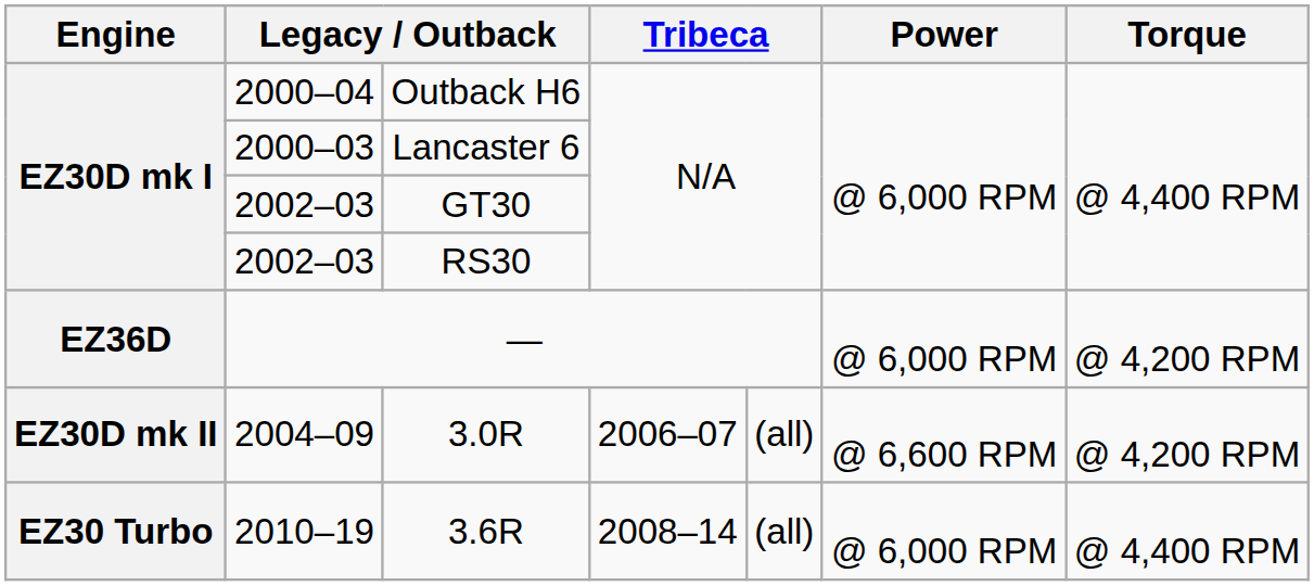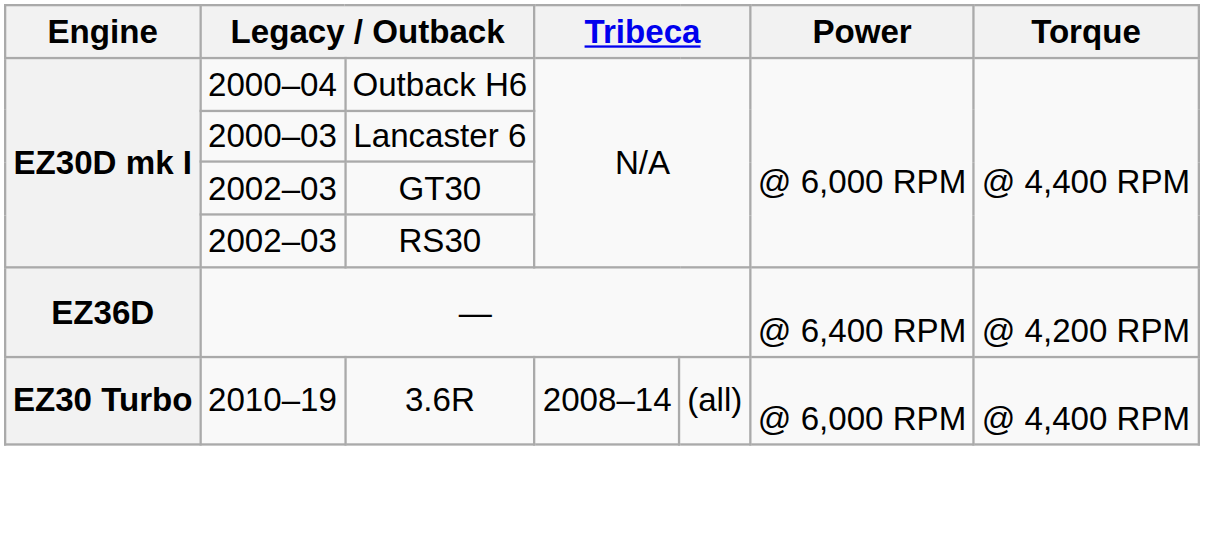— | Power: @ 6,000 RPM -> @ 6,400 RPM
- row: EZ30D mk II | 2004–09 | 3.0R | 2006–07 | (all) | @ 6,600 RPM | @ 4,200 RPM
